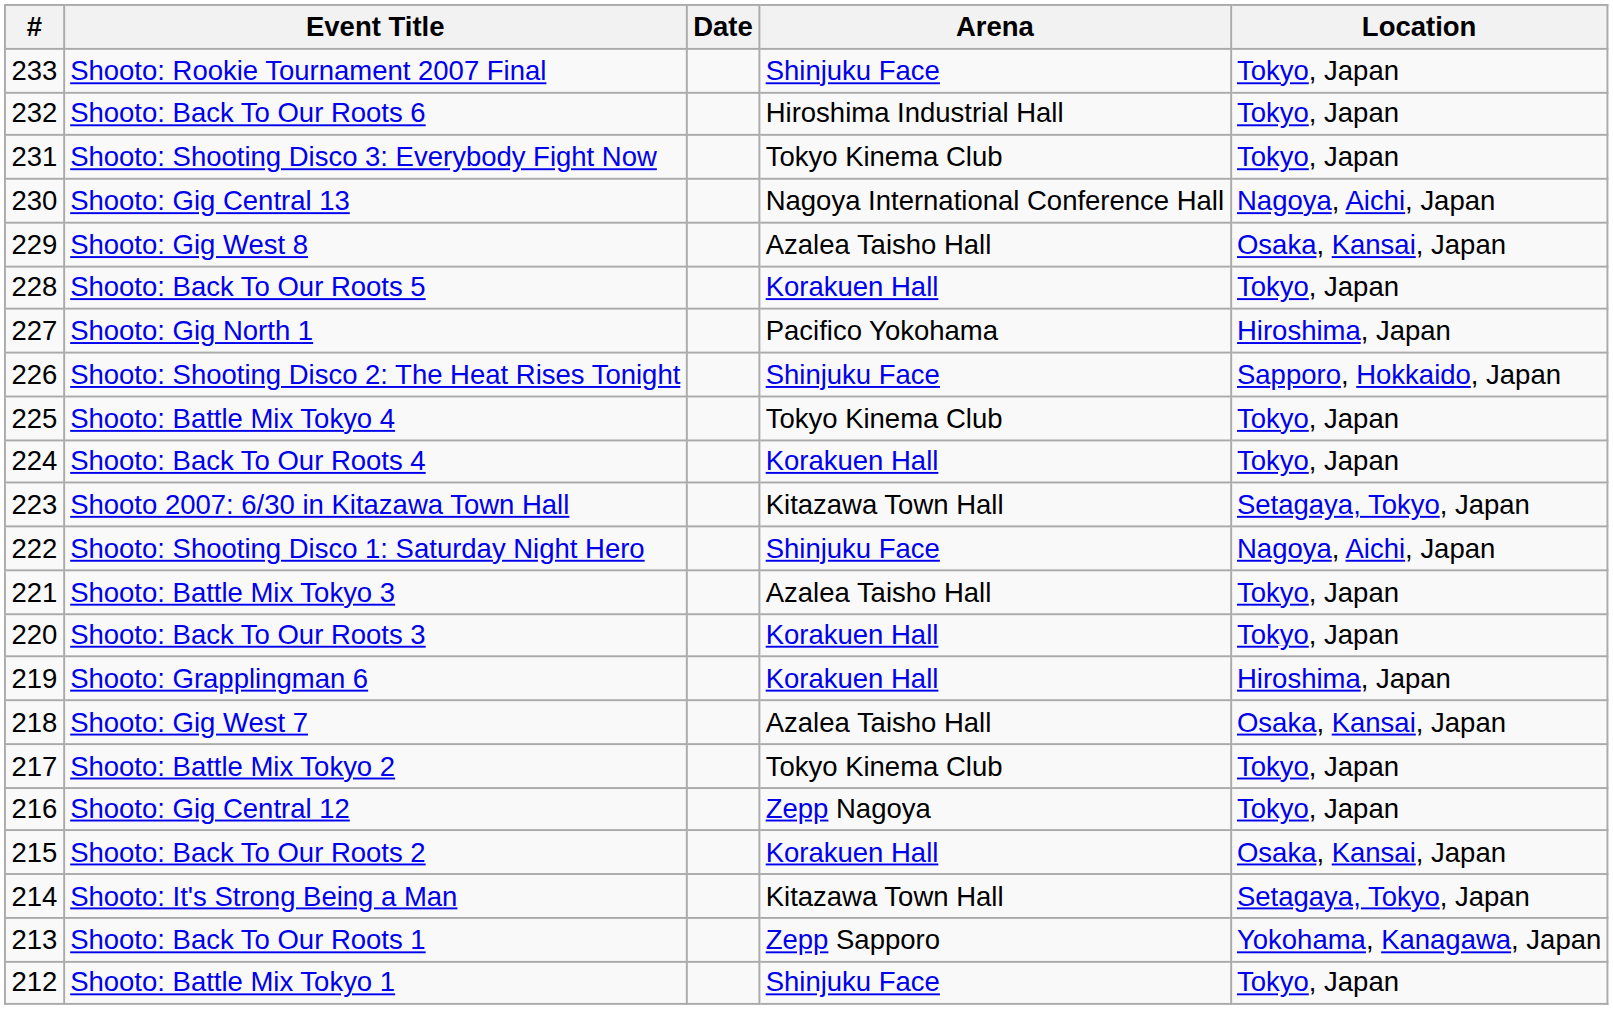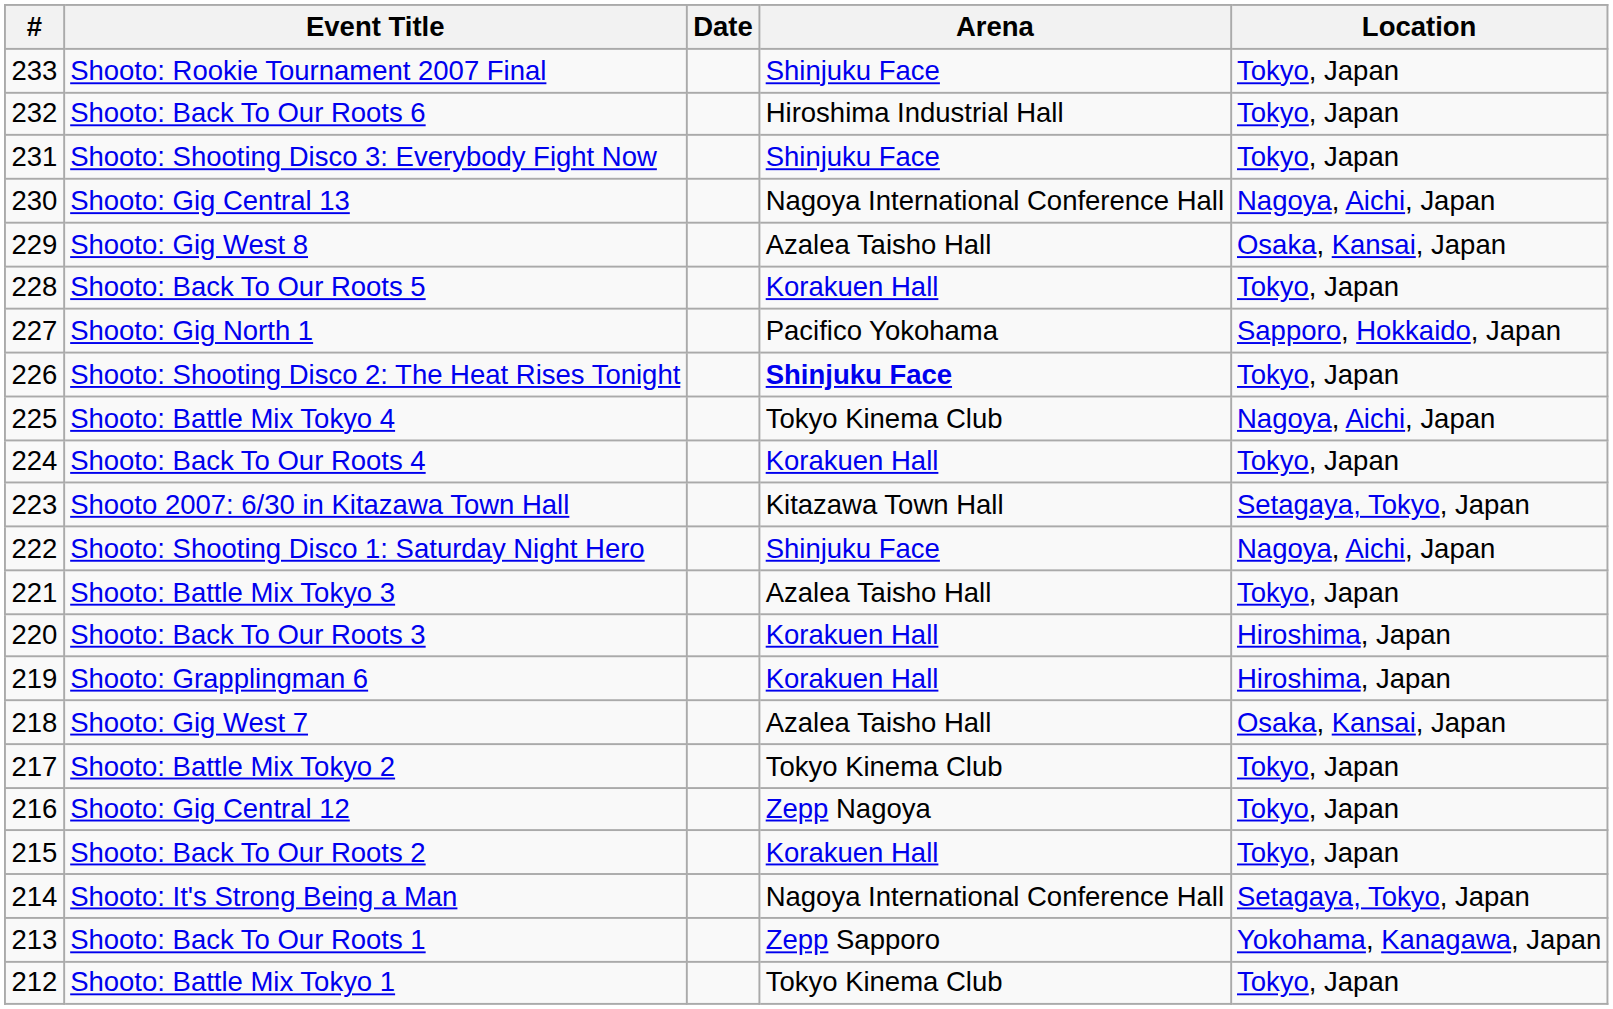Shooto: Shooting Disco 3: Everybody Fight Now | Arena: Tokyo Kinema Club -> Shinjuku Face
Shooto: Gig North 1 | Location: Hiroshima, Japan -> Sapporo, Hokkaido, Japan
Shooto: Shooting Disco 2: The Heat Rises Tonight | Arena: normal -> bold
Shooto: Shooting Disco 2: The Heat Rises Tonight | Location: Sapporo, Hokkaido, Japan -> Tokyo, Japan
Shooto: Battle Mix Tokyo 4 | Location: Tokyo, Japan -> Nagoya, Aichi, Japan
Shooto: Back To Our Roots 3 | Location: Tokyo, Japan -> Hiroshima, Japan
Shooto: Back To Our Roots 2 | Location: Osaka, Kansai, Japan -> Tokyo, Japan
Shooto: It's Strong Being a Man | Arena: Kitazawa Town Hall -> Nagoya International Conference Hall
Shooto: Battle Mix Tokyo 1 | Arena: Shinjuku Face -> Tokyo Kinema Club
